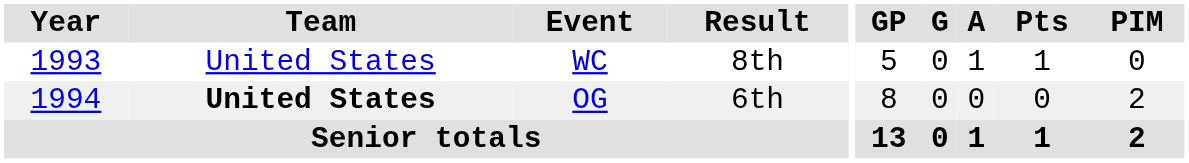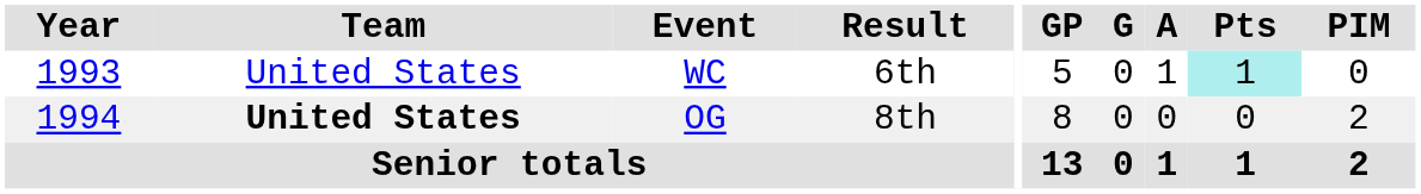WC | Result: 8th -> 6th
WC | Pts: no background -> paleturquoise background
OG | Result: 6th -> 8th
